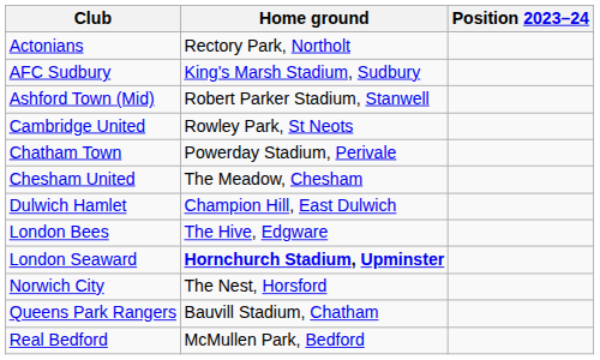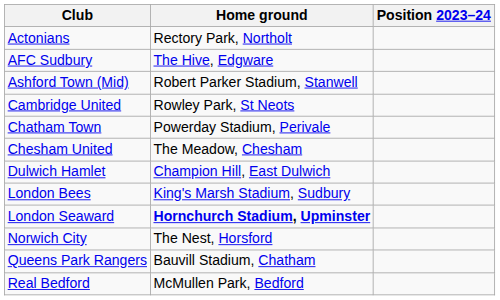AFC Sudbury | Home ground: King's Marsh Stadium, Sudbury -> The Hive, Edgware
London Bees | Home ground: The Hive, Edgware -> King's Marsh Stadium, Sudbury
